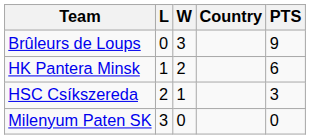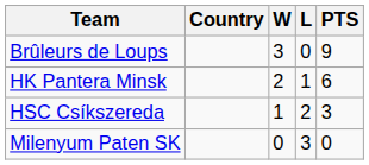columns swapped: Country <-> L
